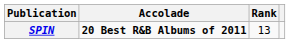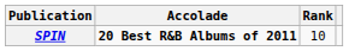SPIN | Rank: 13 -> 10
